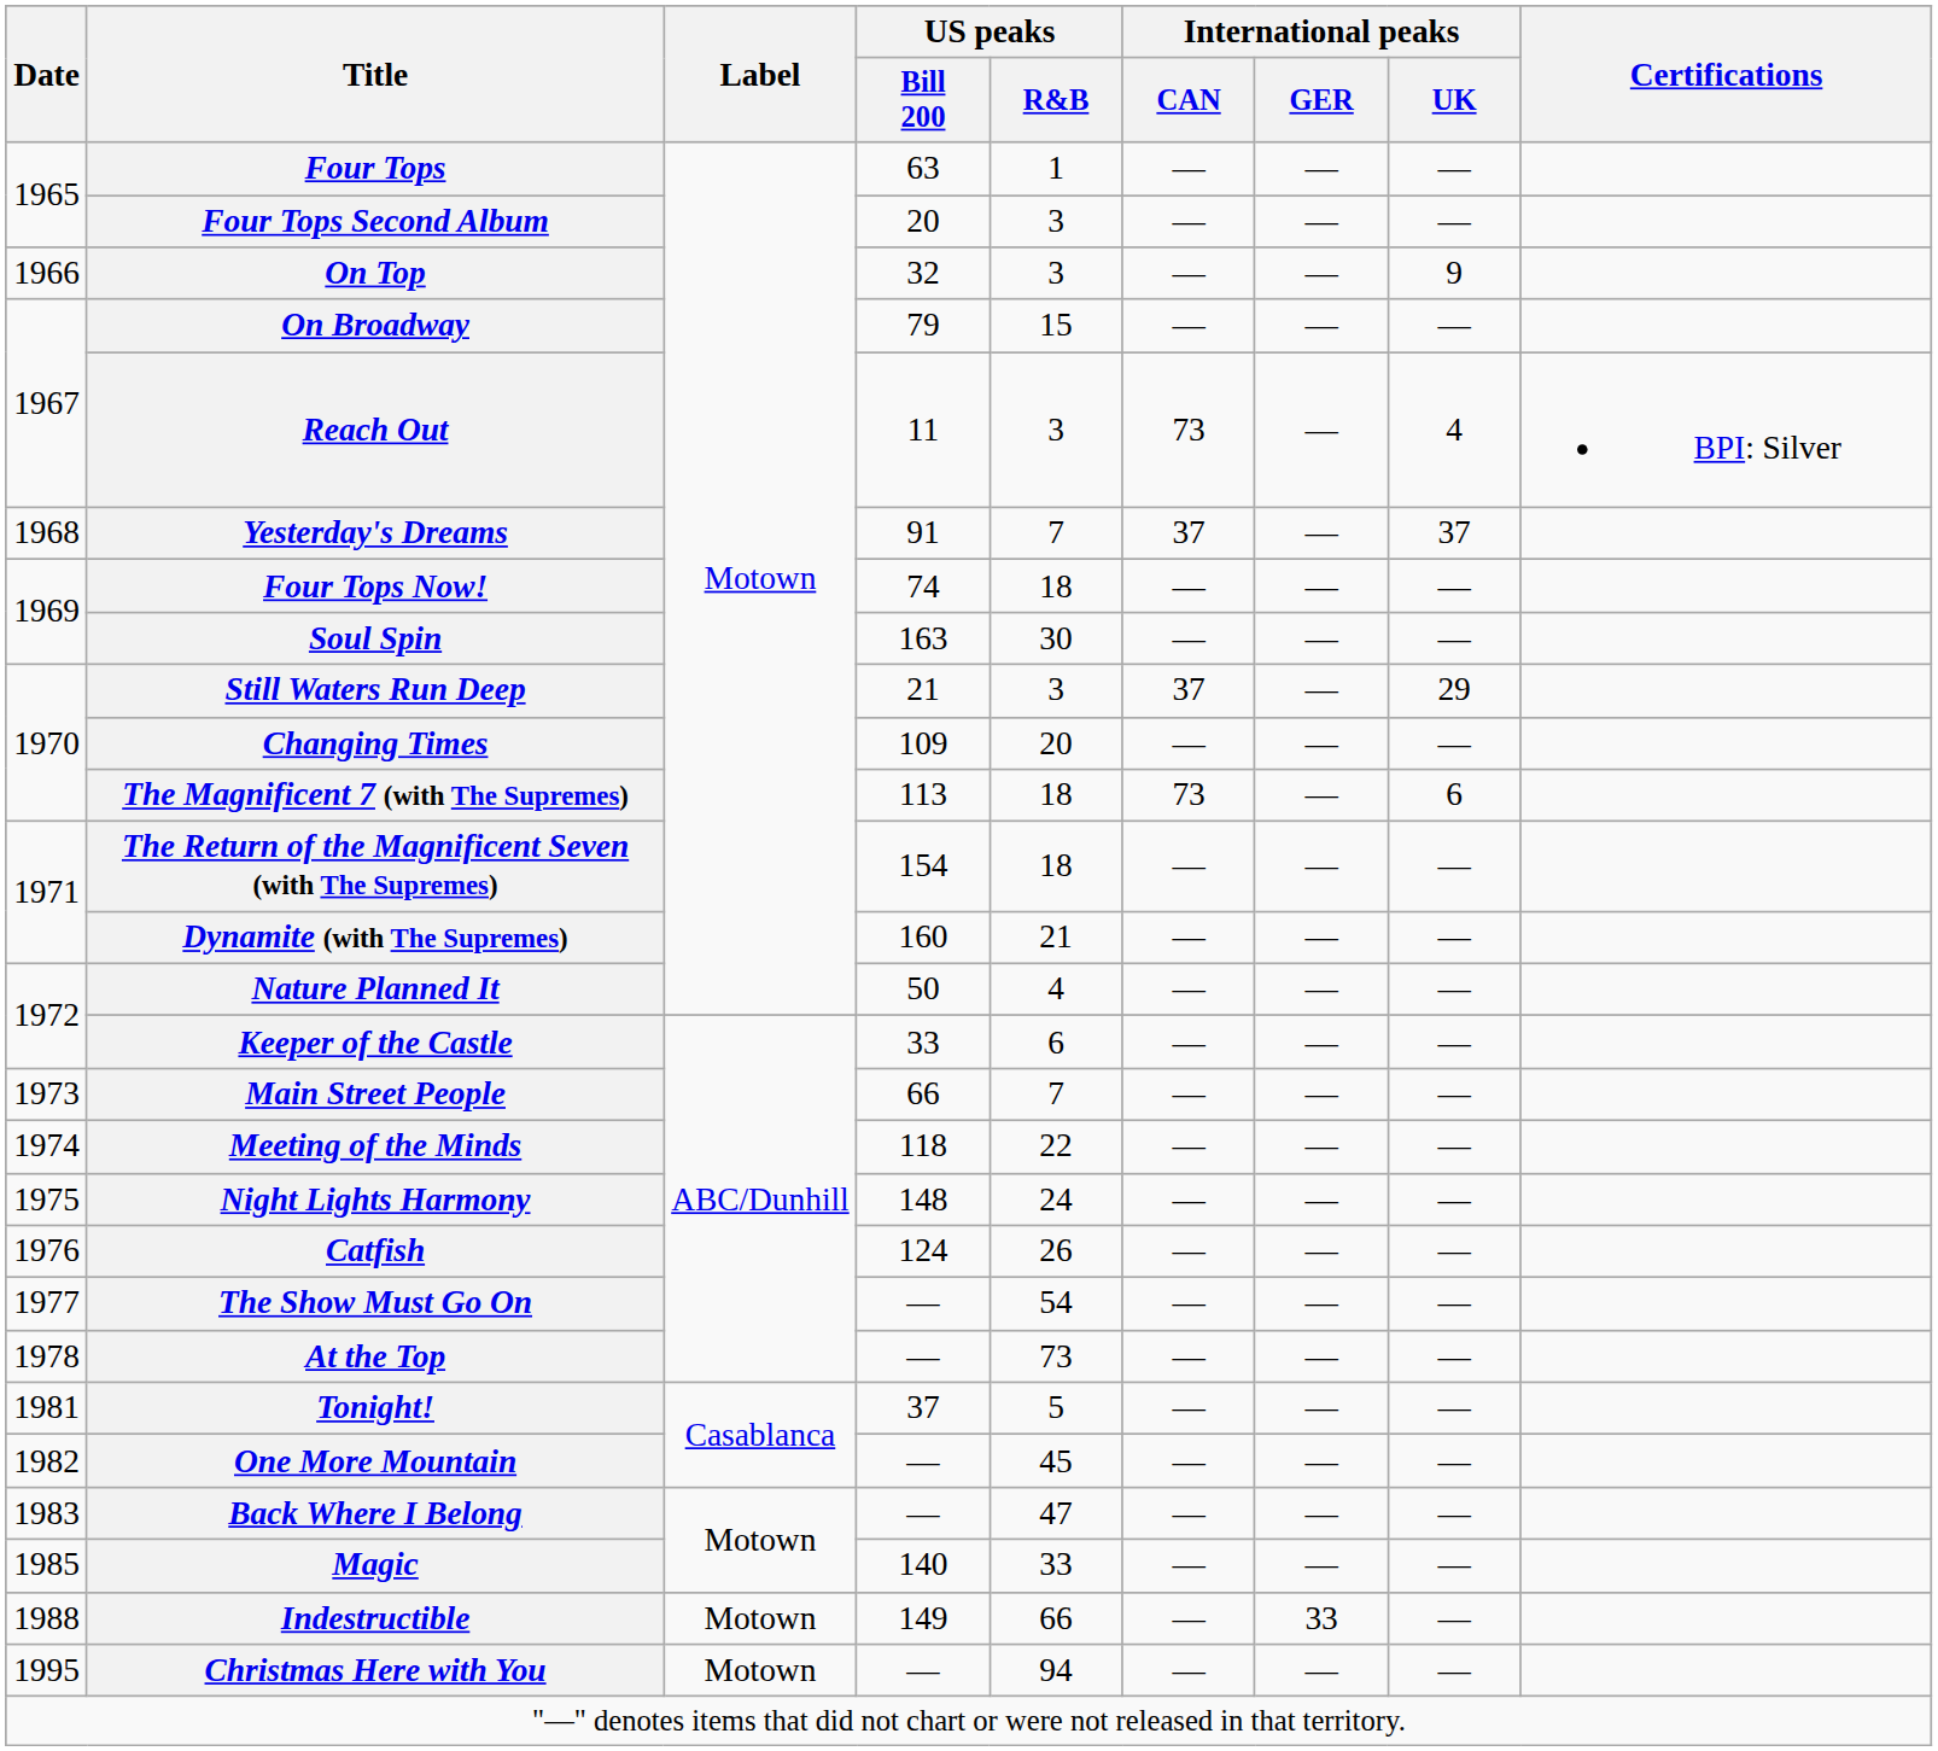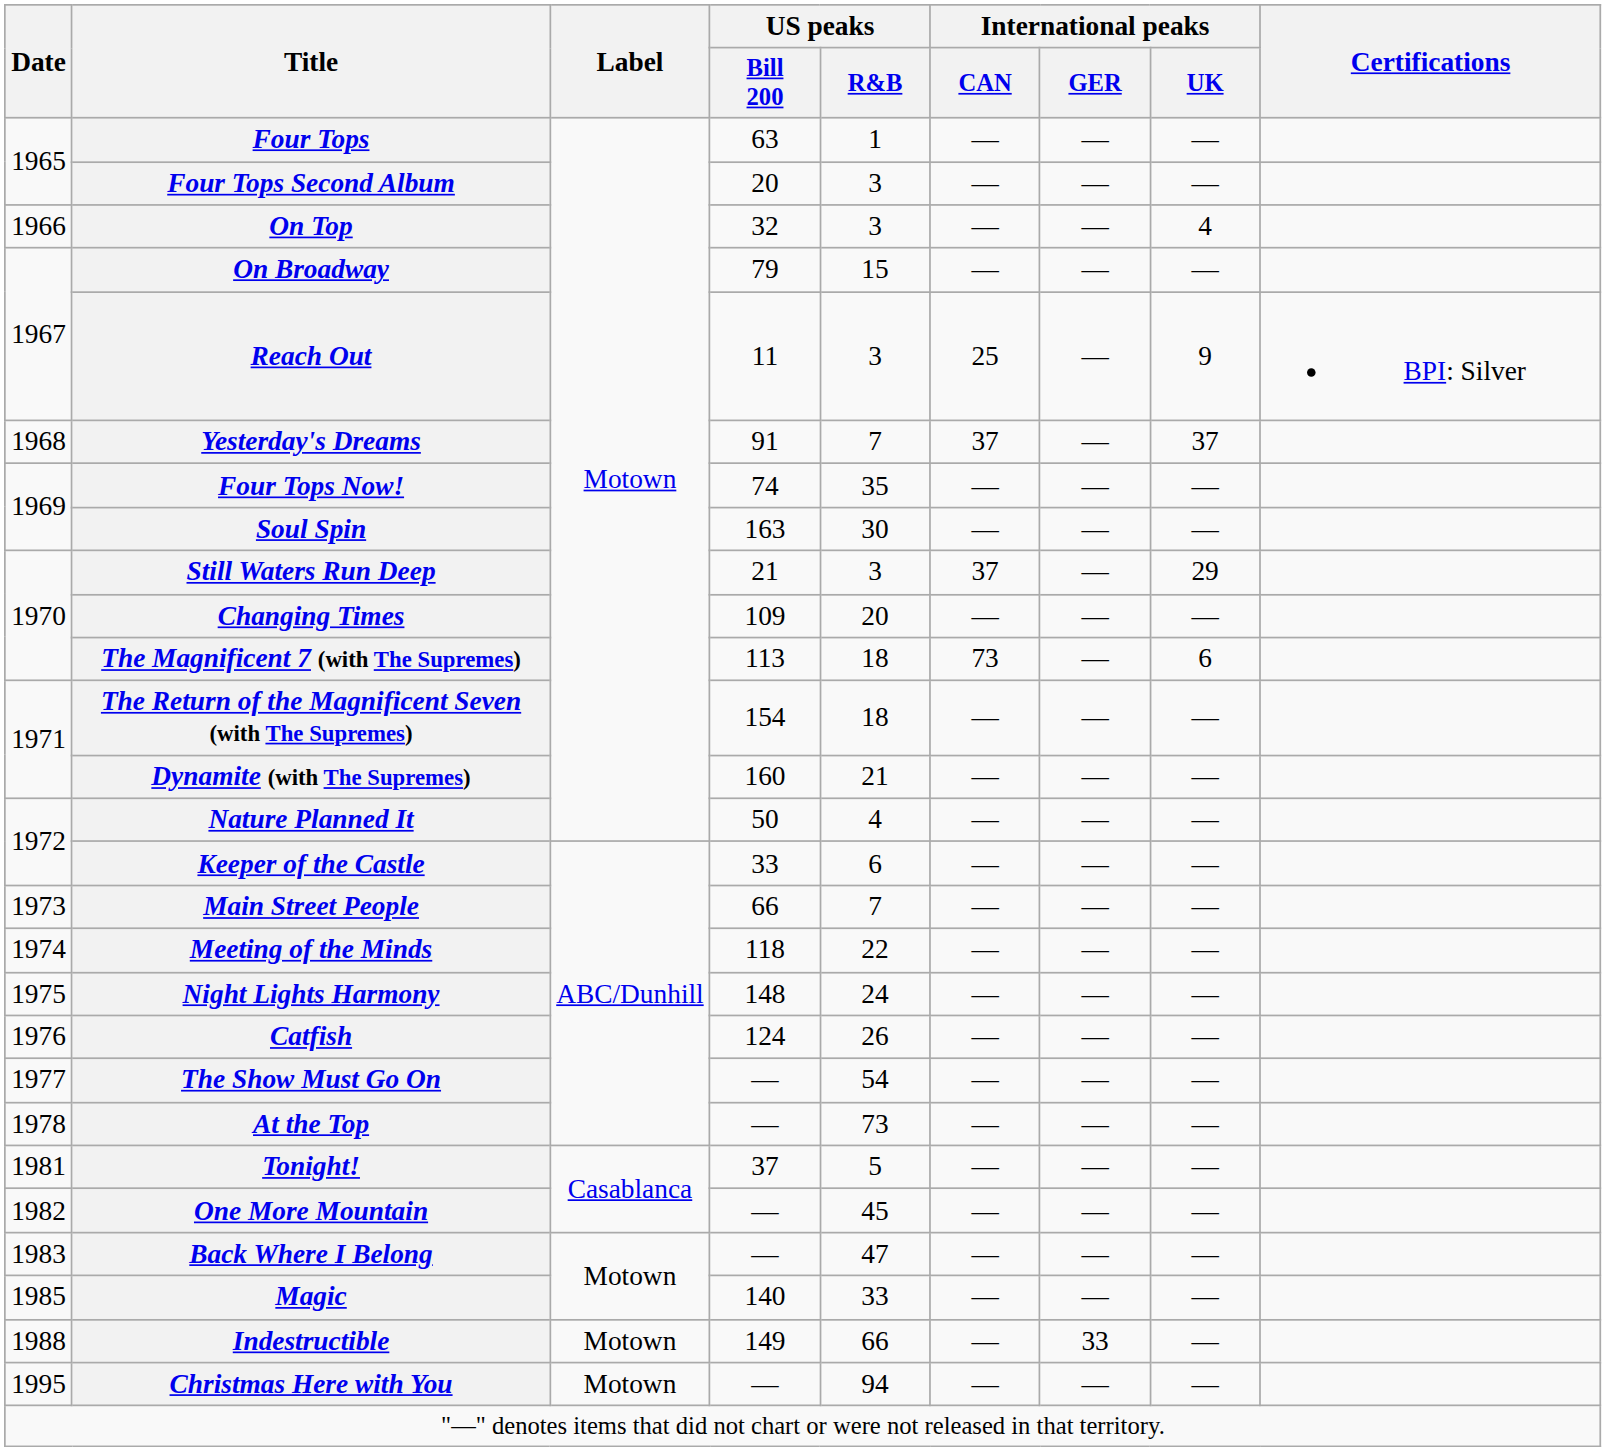On Top | International peaks / UK: 9 -> 4
Reach Out | International peaks / CAN: 73 -> 25
Reach Out | International peaks / UK: 4 -> 9
Four Tops Now! | US peaks / R&B: 18 -> 35
